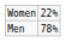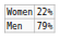Men | column 2: 78% -> 79%
